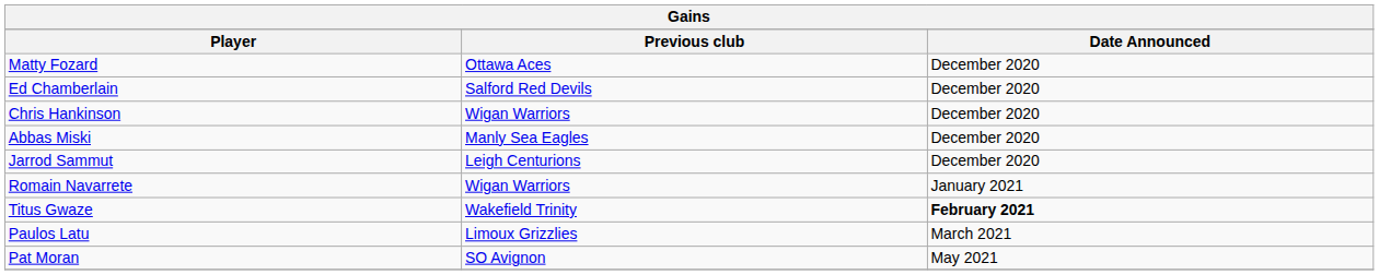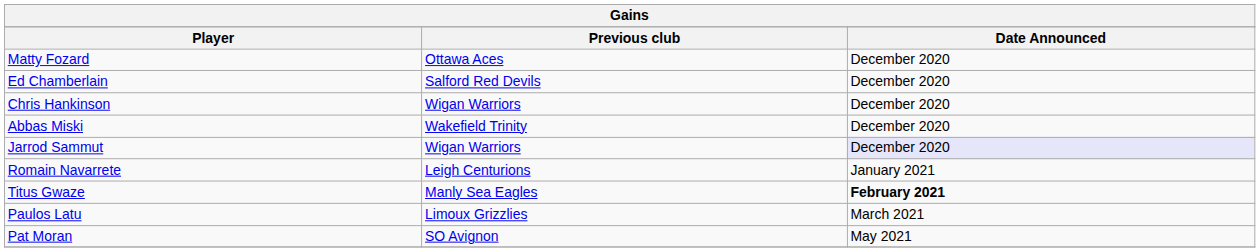Abbas Miski | Previous club: Manly Sea Eagles -> Wakefield Trinity
Jarrod Sammut | Previous club: Leigh Centurions -> Wigan Warriors
Jarrod Sammut | Date Announced: no background -> lavender background
Romain Navarrete | Previous club: Wigan Warriors -> Leigh Centurions
Titus Gwaze | Previous club: Wakefield Trinity -> Manly Sea Eagles
